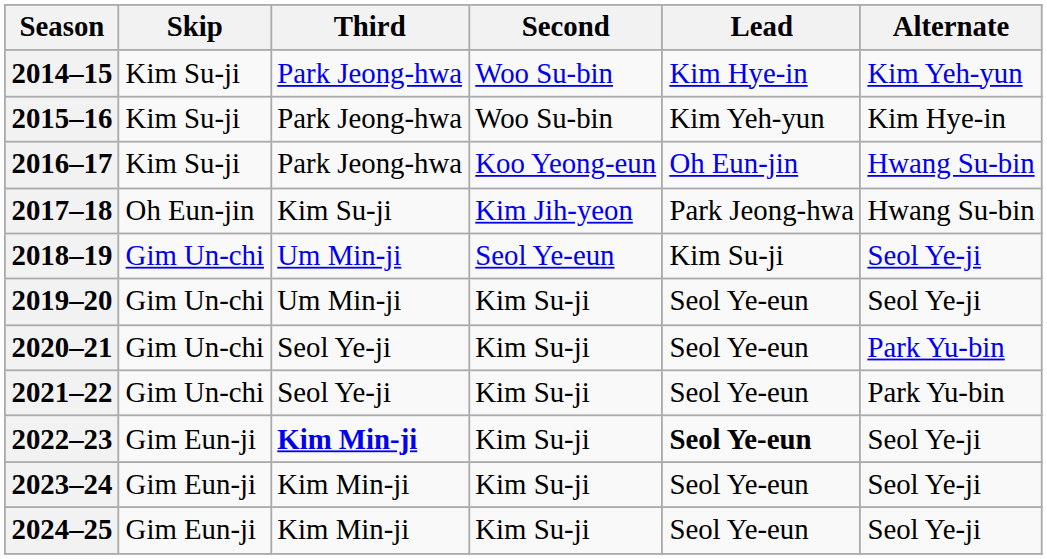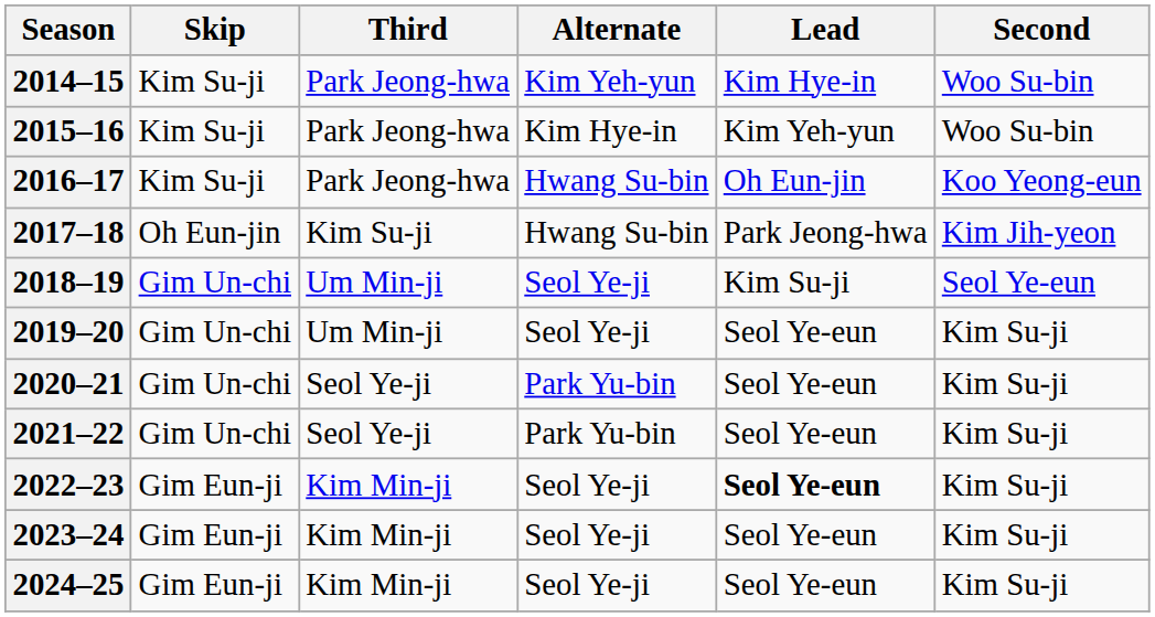columns swapped: Second <-> Alternate
2022–23 | Third: bold -> normal
